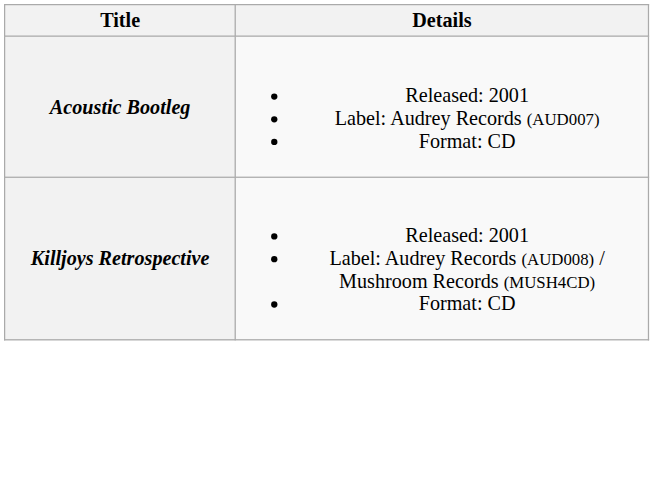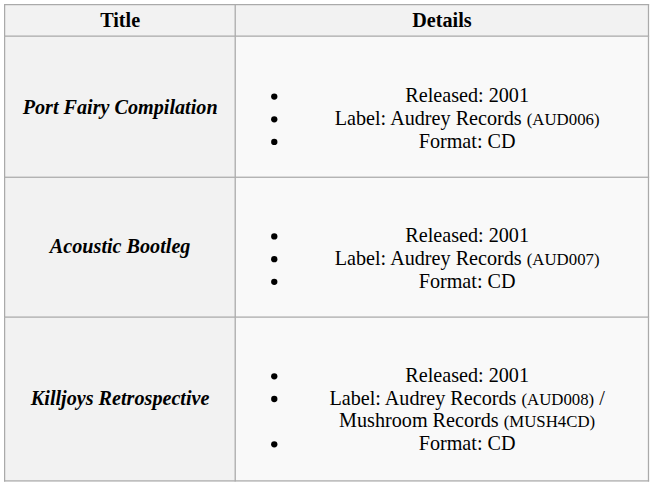+ row: Port Fairy Compilation | Released: 2001 Label: Audrey Records (AUD006) Format: CD
